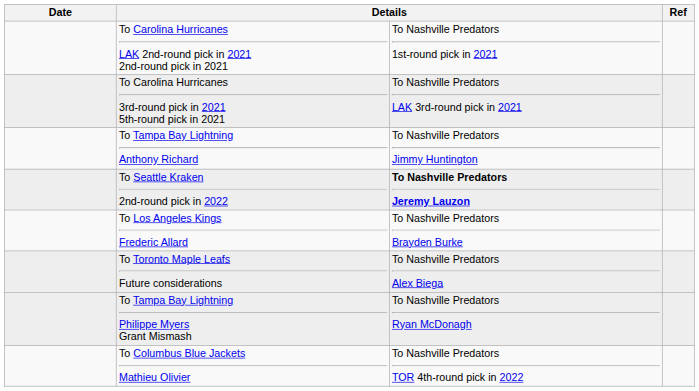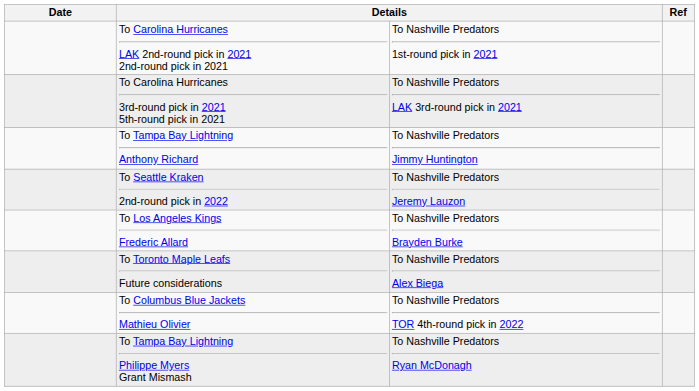To Seattle Kraken 2nd-round pick in 2022 | column 3: bold -> normal
rows swapped: To Columbus Blue Jackets Mathieu Olivier <-> To Tampa Bay Lightning Philippe Myers Grant Mismash
